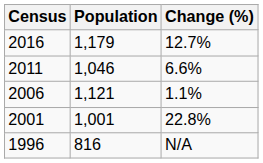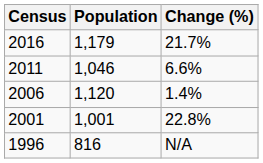2016 | Change (%): 12.7% -> 21.7%
2006 | Population: 1,121 -> 1,120
2006 | Change (%): 1.1% -> 1.4%
